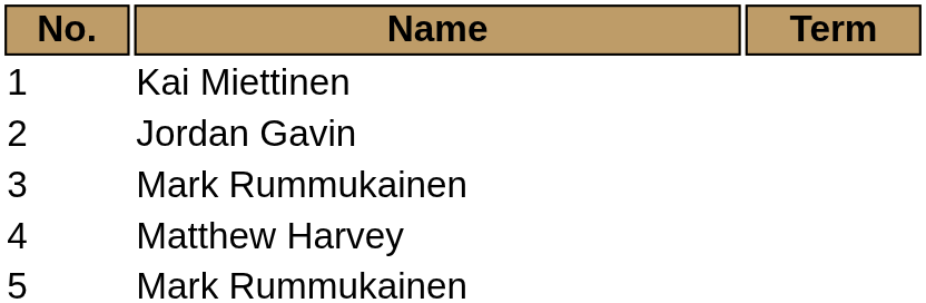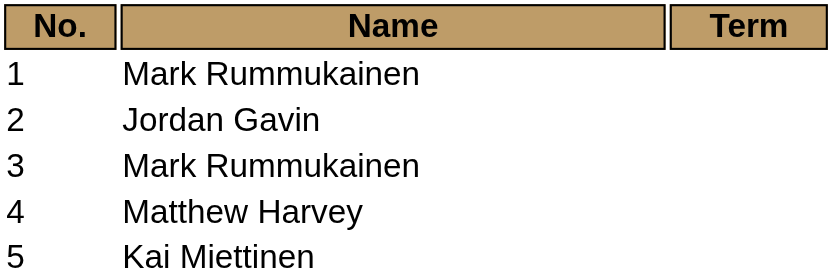1 | Name: Kai Miettinen -> Mark Rummukainen
5 | Name: Mark Rummukainen -> Kai Miettinen
